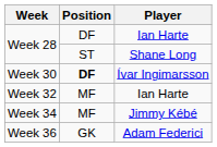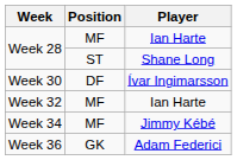Week 28 / Ian Harte | Position: DF -> MF
Week 30 | Position: bold -> normal
